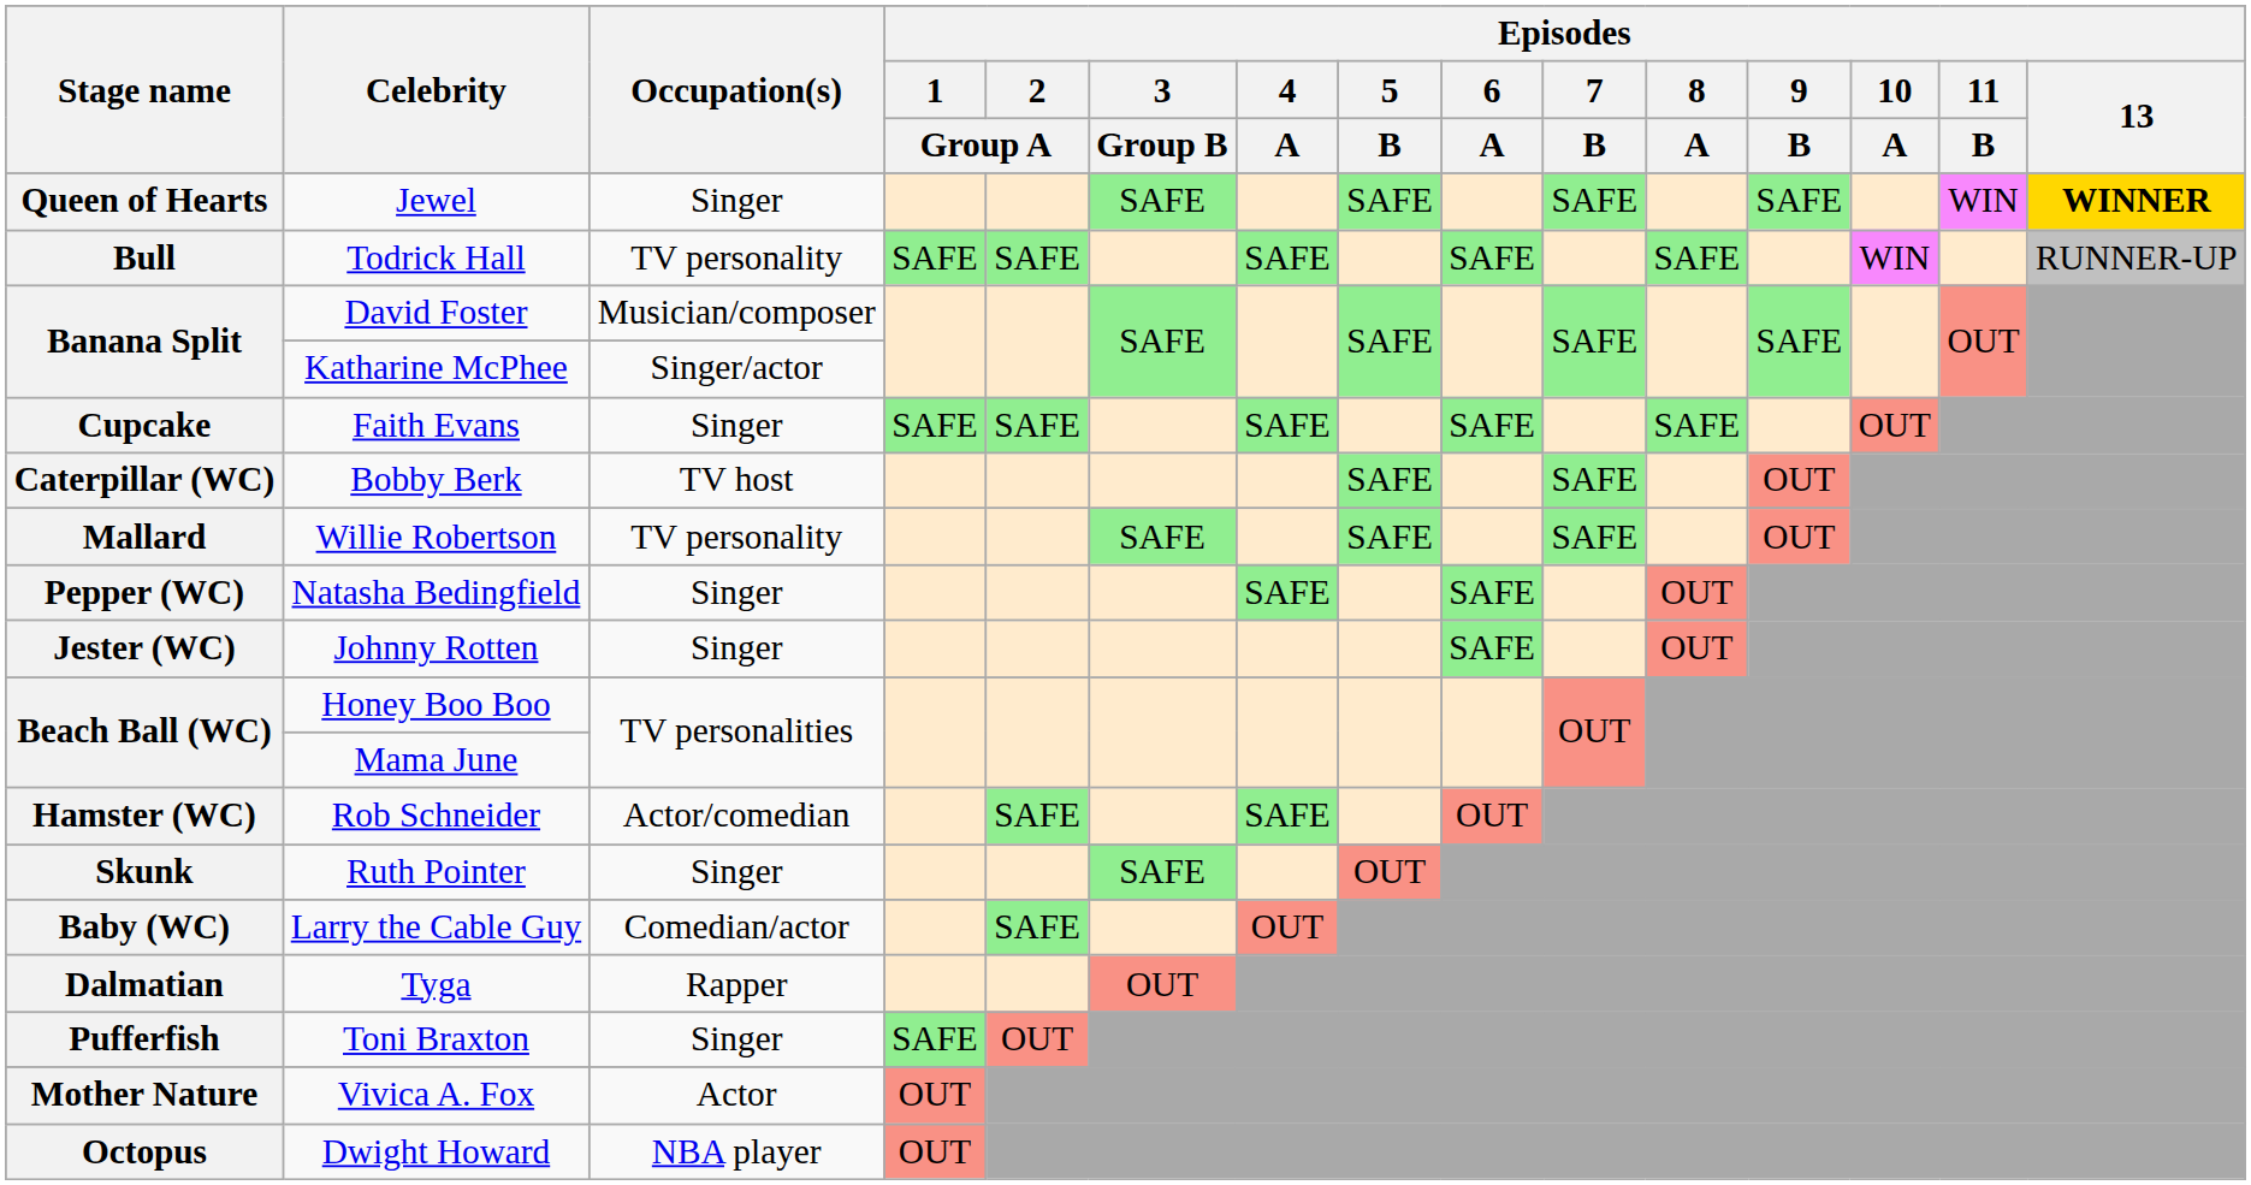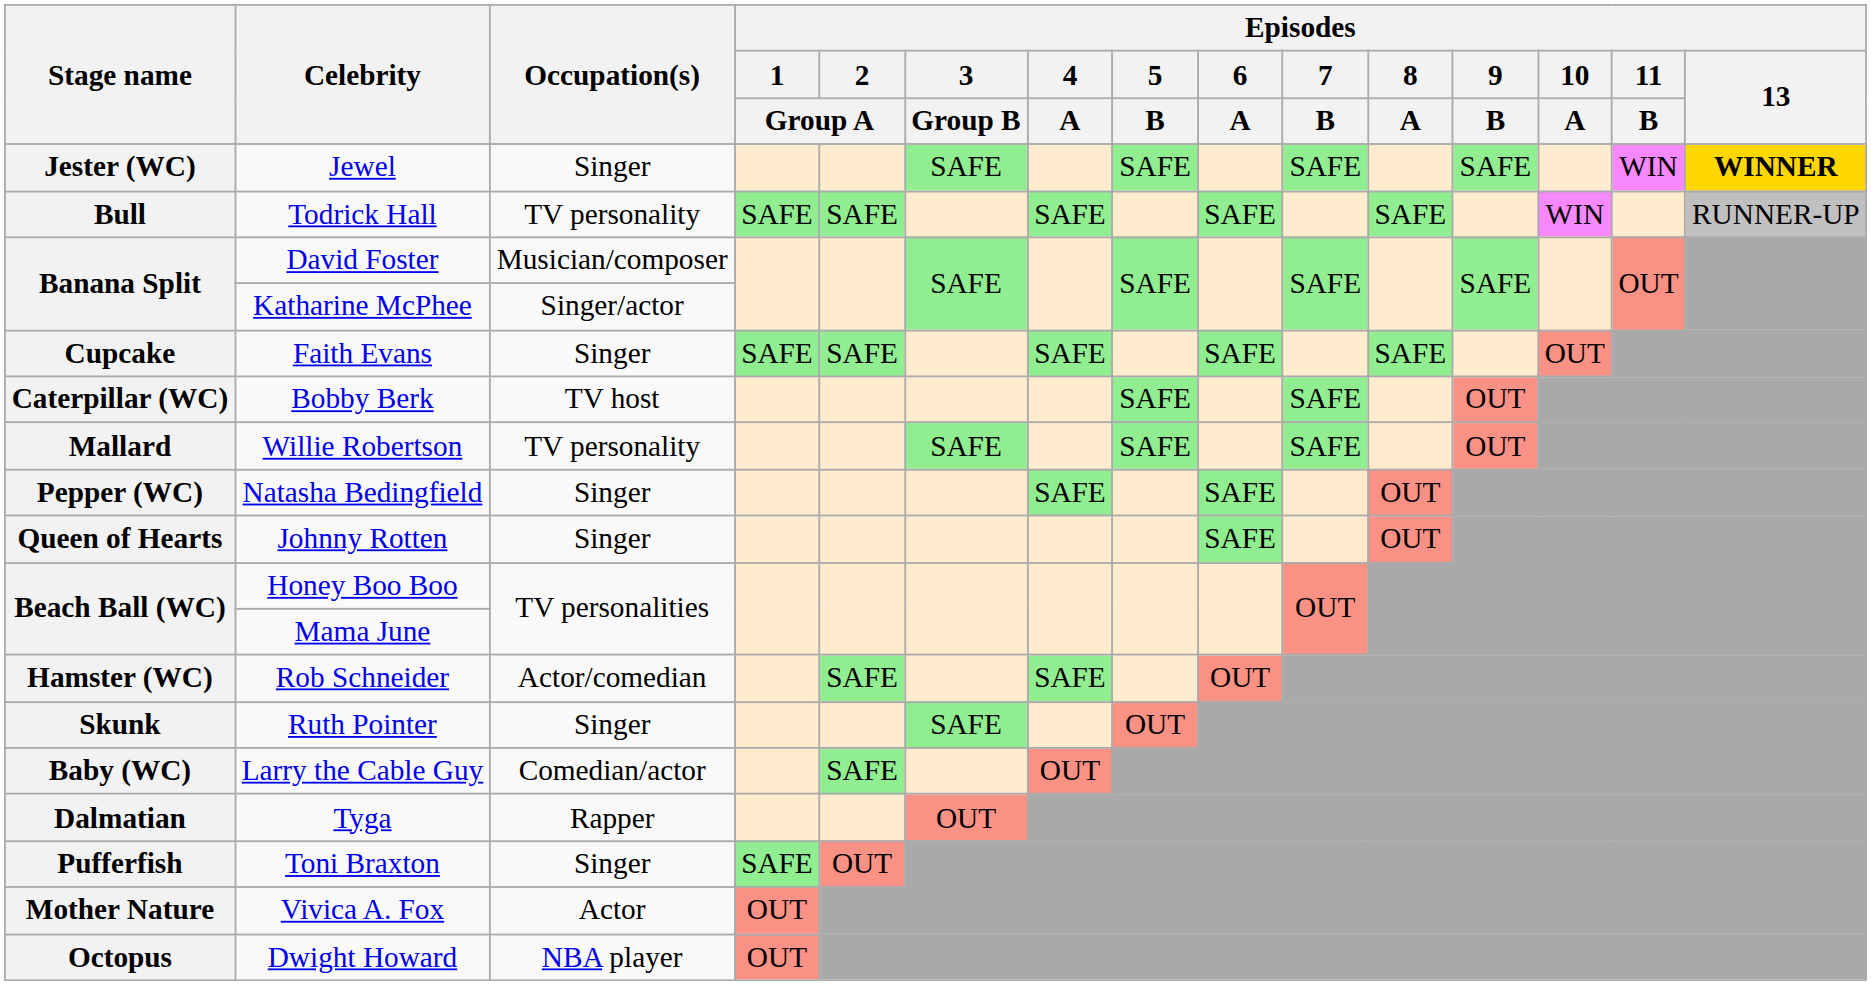Jewel | Stage name: Queen of Hearts -> Jester (WC)
Johnny Rotten | Stage name: Jester (WC) -> Queen of Hearts
